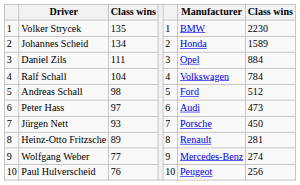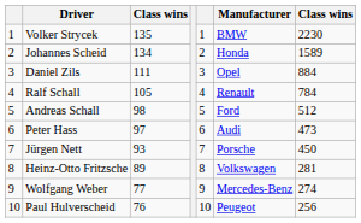Ralf Schall | column 3: 104 -> 105
Ralf Schall | Manufacturer: Volkswagen -> Renault
Heinz-Otto Fritzsche | Manufacturer: Renault -> Volkswagen
